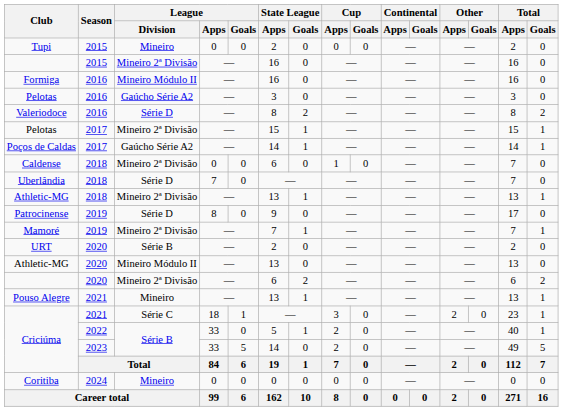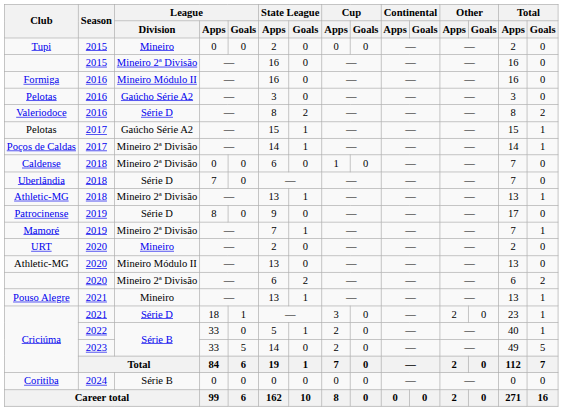Pelotas / 2017 | League / Division: Mineiro 2ª Divisão -> Gaúcho Série A2
Poços de Caldas | League / Division: Gaúcho Série A2 -> Mineiro 2ª Divisão
URT | League / Division: Série B -> Mineiro
Criciúma / 2021 | League / Division: Série C -> Série D
Coritiba | League / Division: Mineiro -> Série B
